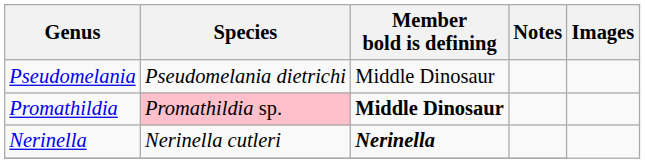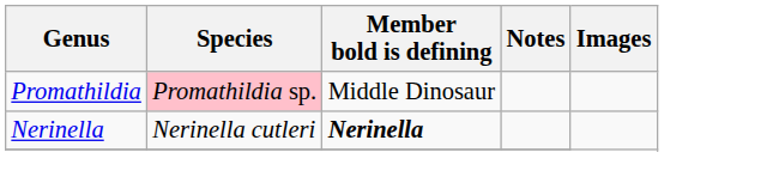- row: Pseudomelania | Pseudomelania dietrichi | Middle Dinosaur
Promathildia | Member bold is defining: bold -> normal
